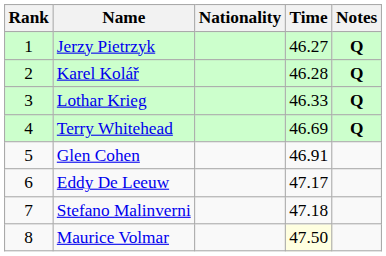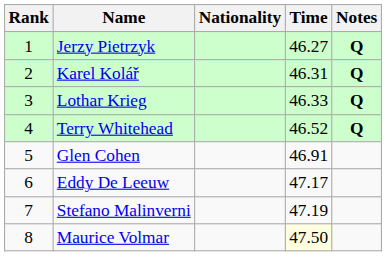Karel Kolář | Time: 46.28 -> 46.31
Terry Whitehead | Time: 46.69 -> 46.52
Stefano Malinverni | Time: 47.18 -> 47.19
